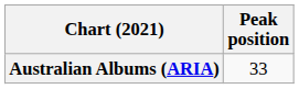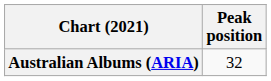Australian Albums (ARIA) | Peak position: 33 -> 32
